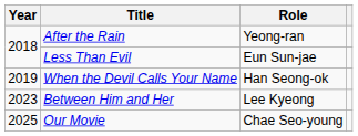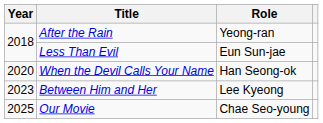When the Devil Calls Your Name | Year: 2019 -> 2020
